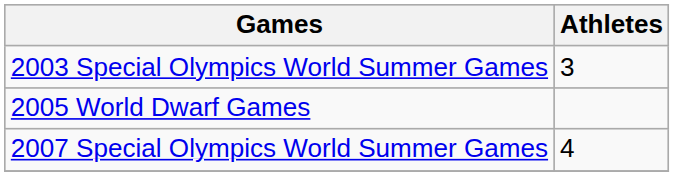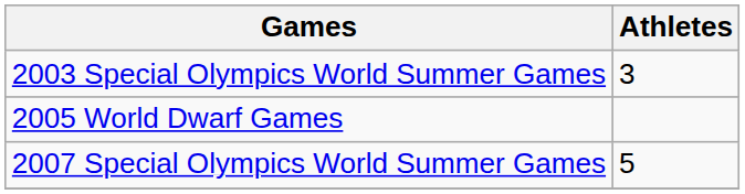2007 Special Olympics World Summer Games | Athletes: 4 -> 5
